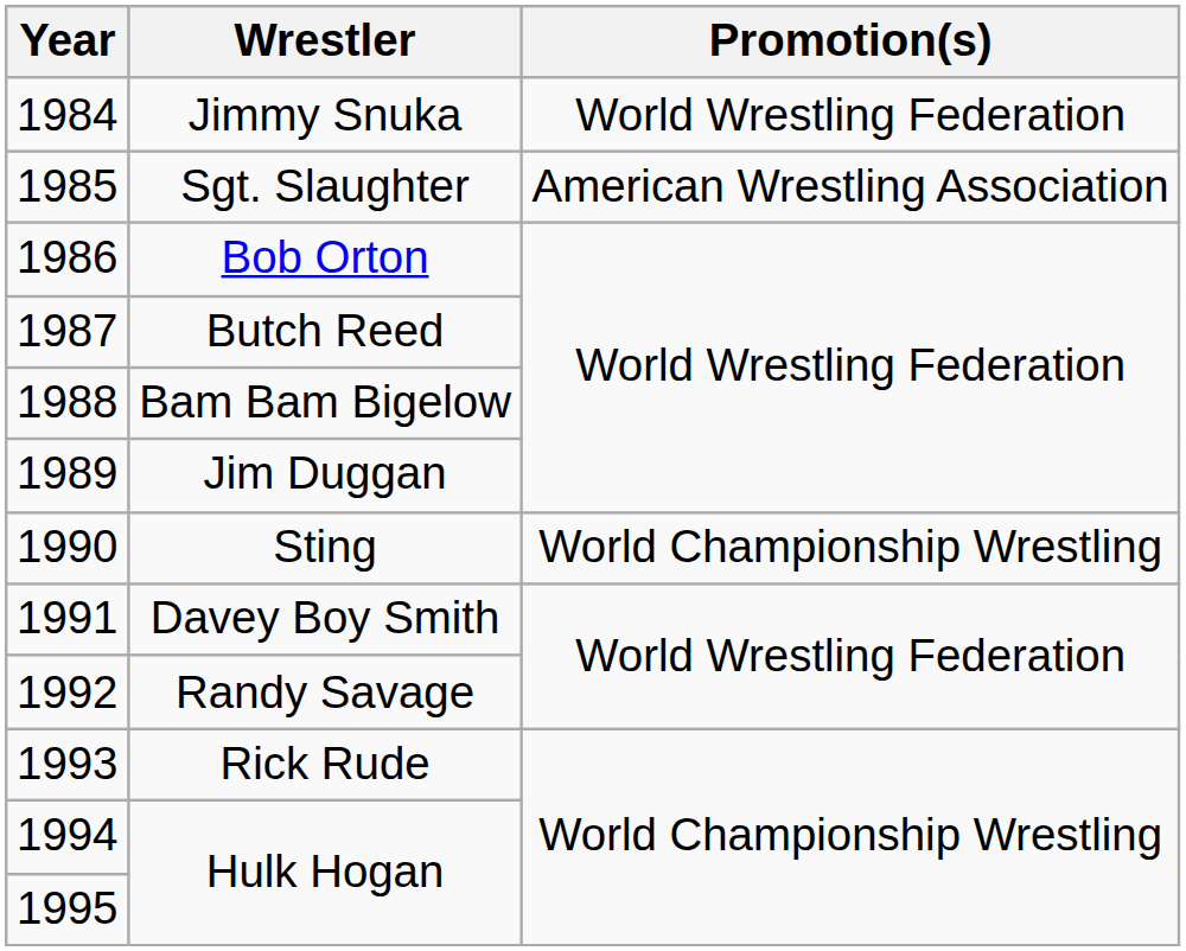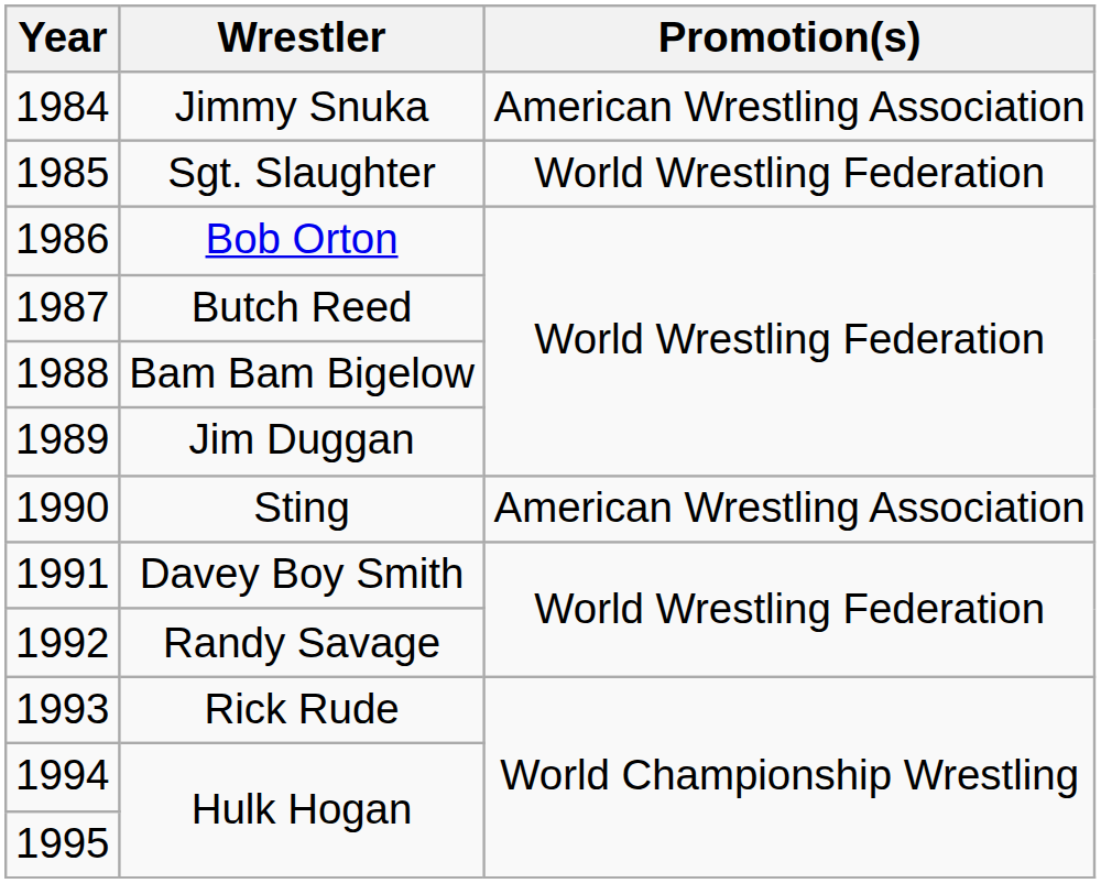Jimmy Snuka | Promotion(s): World Wrestling Federation -> American Wrestling Association
Sgt. Slaughter | Promotion(s): American Wrestling Association -> World Wrestling Federation
Sting | Promotion(s): World Championship Wrestling -> American Wrestling Association
